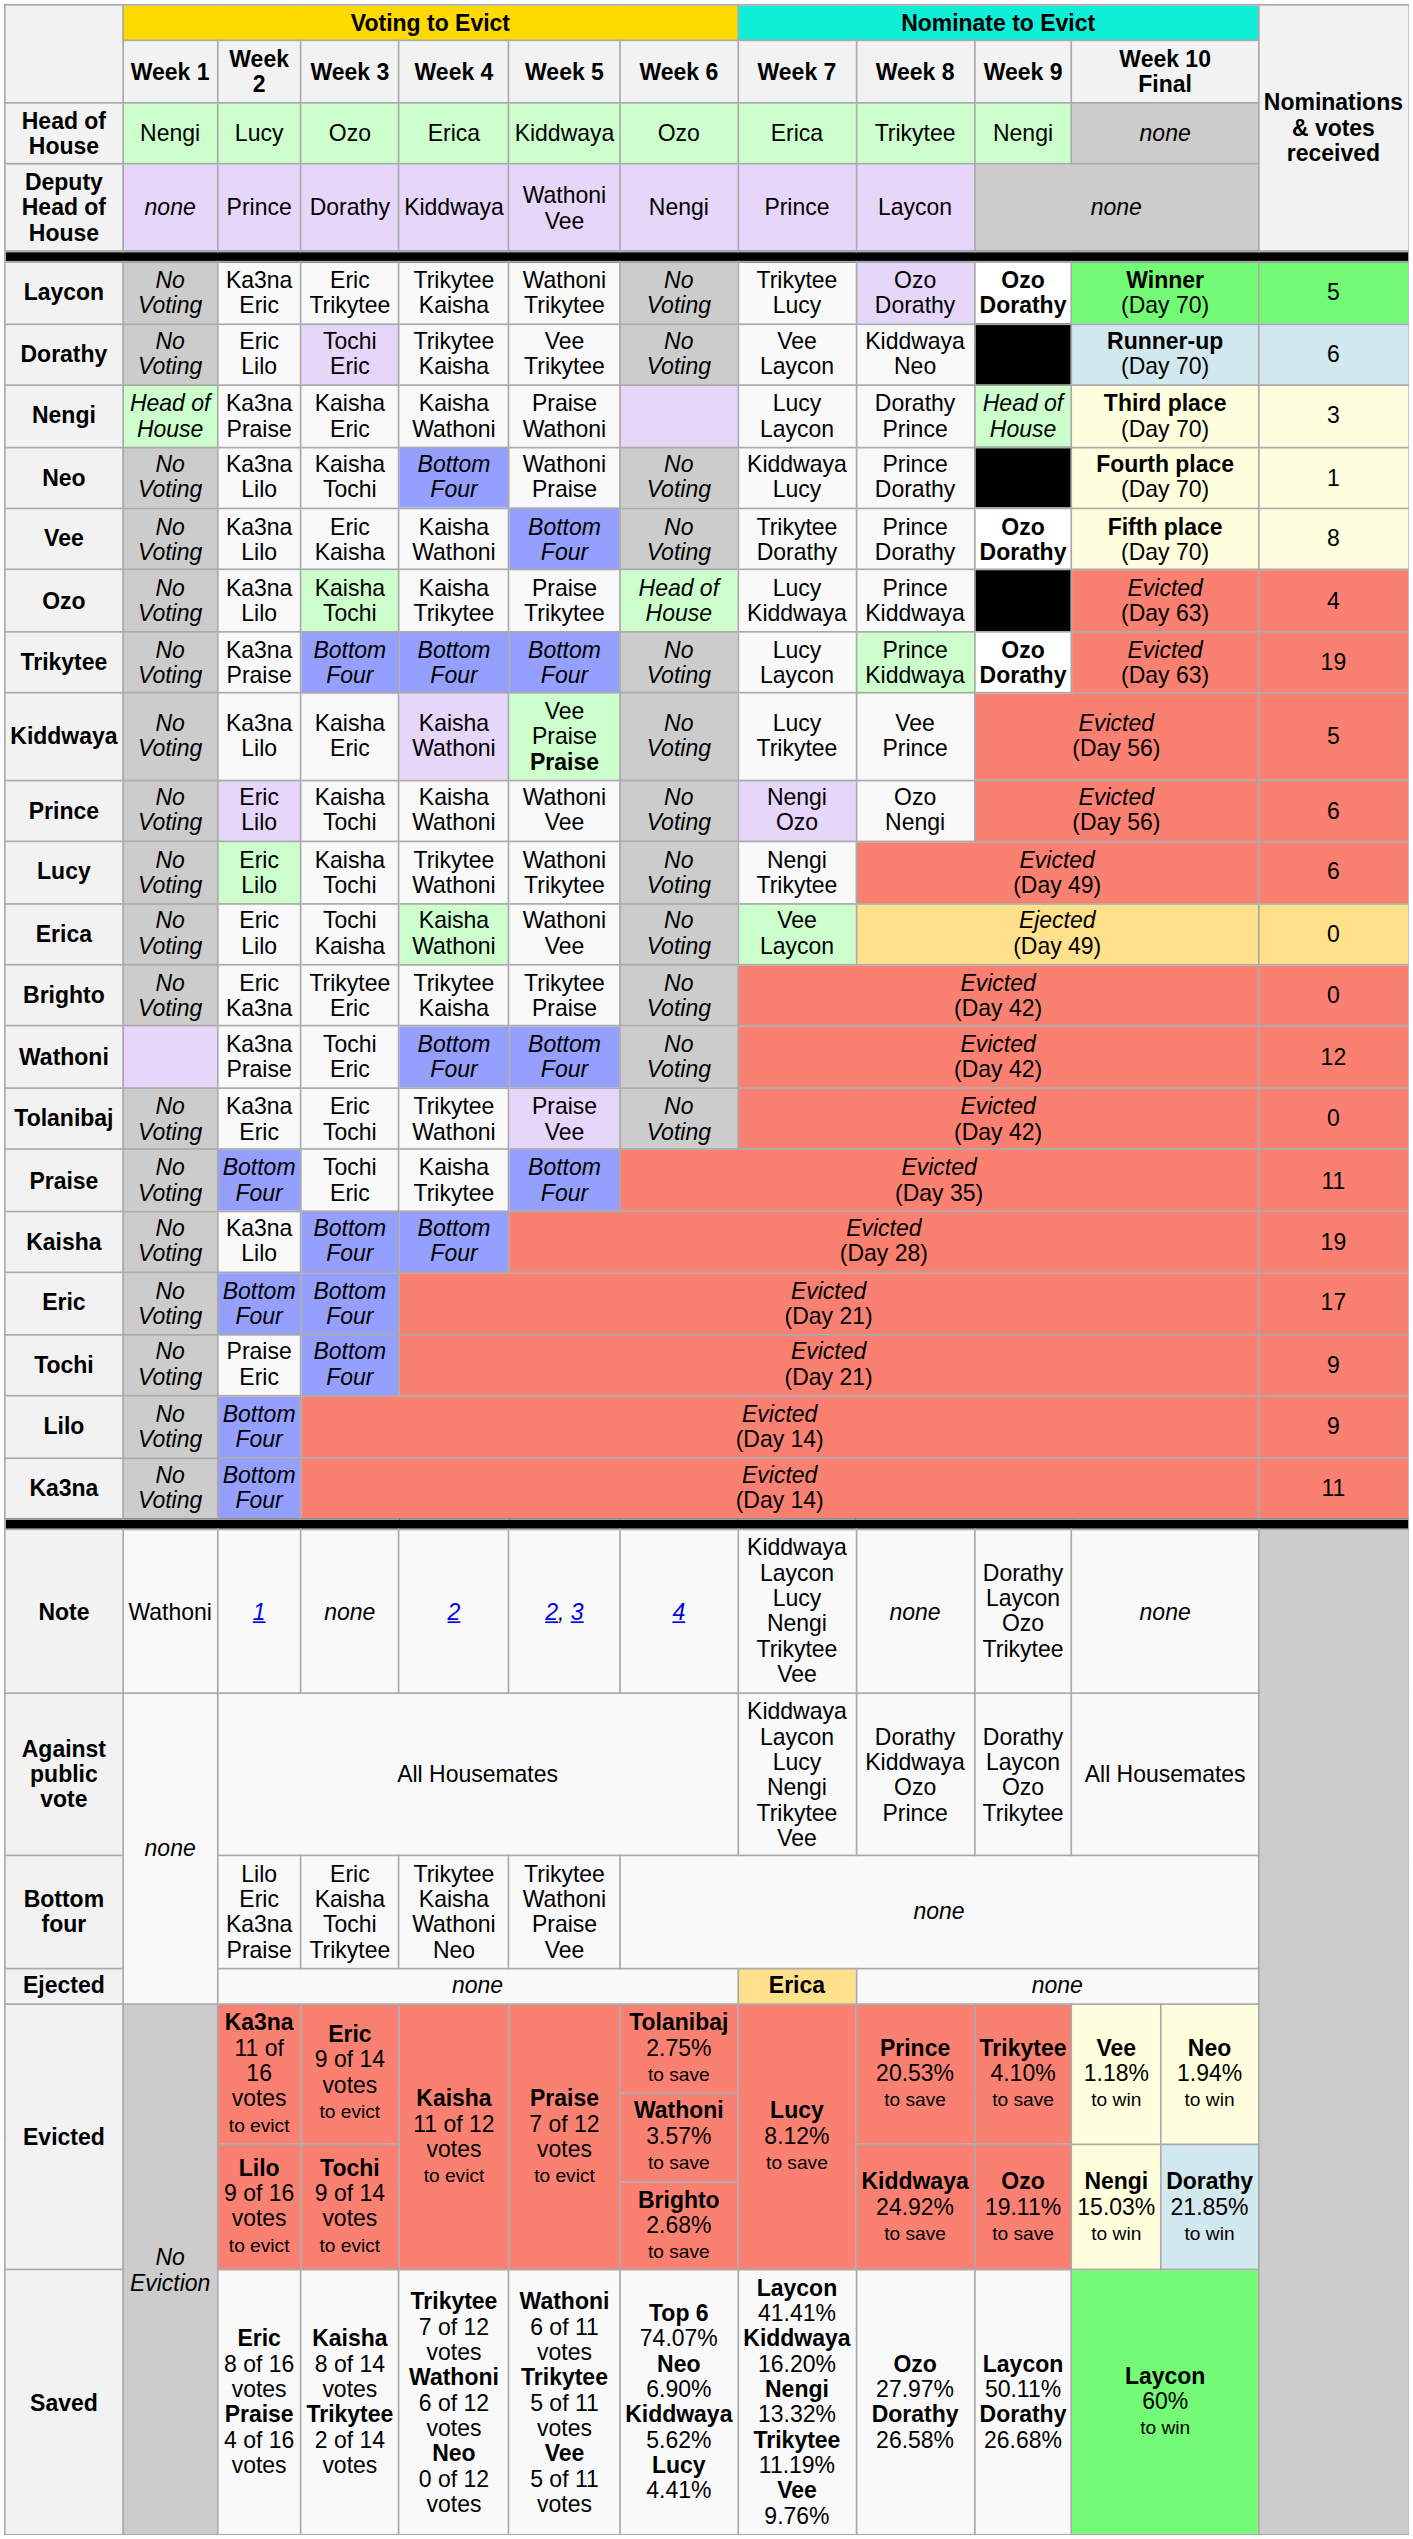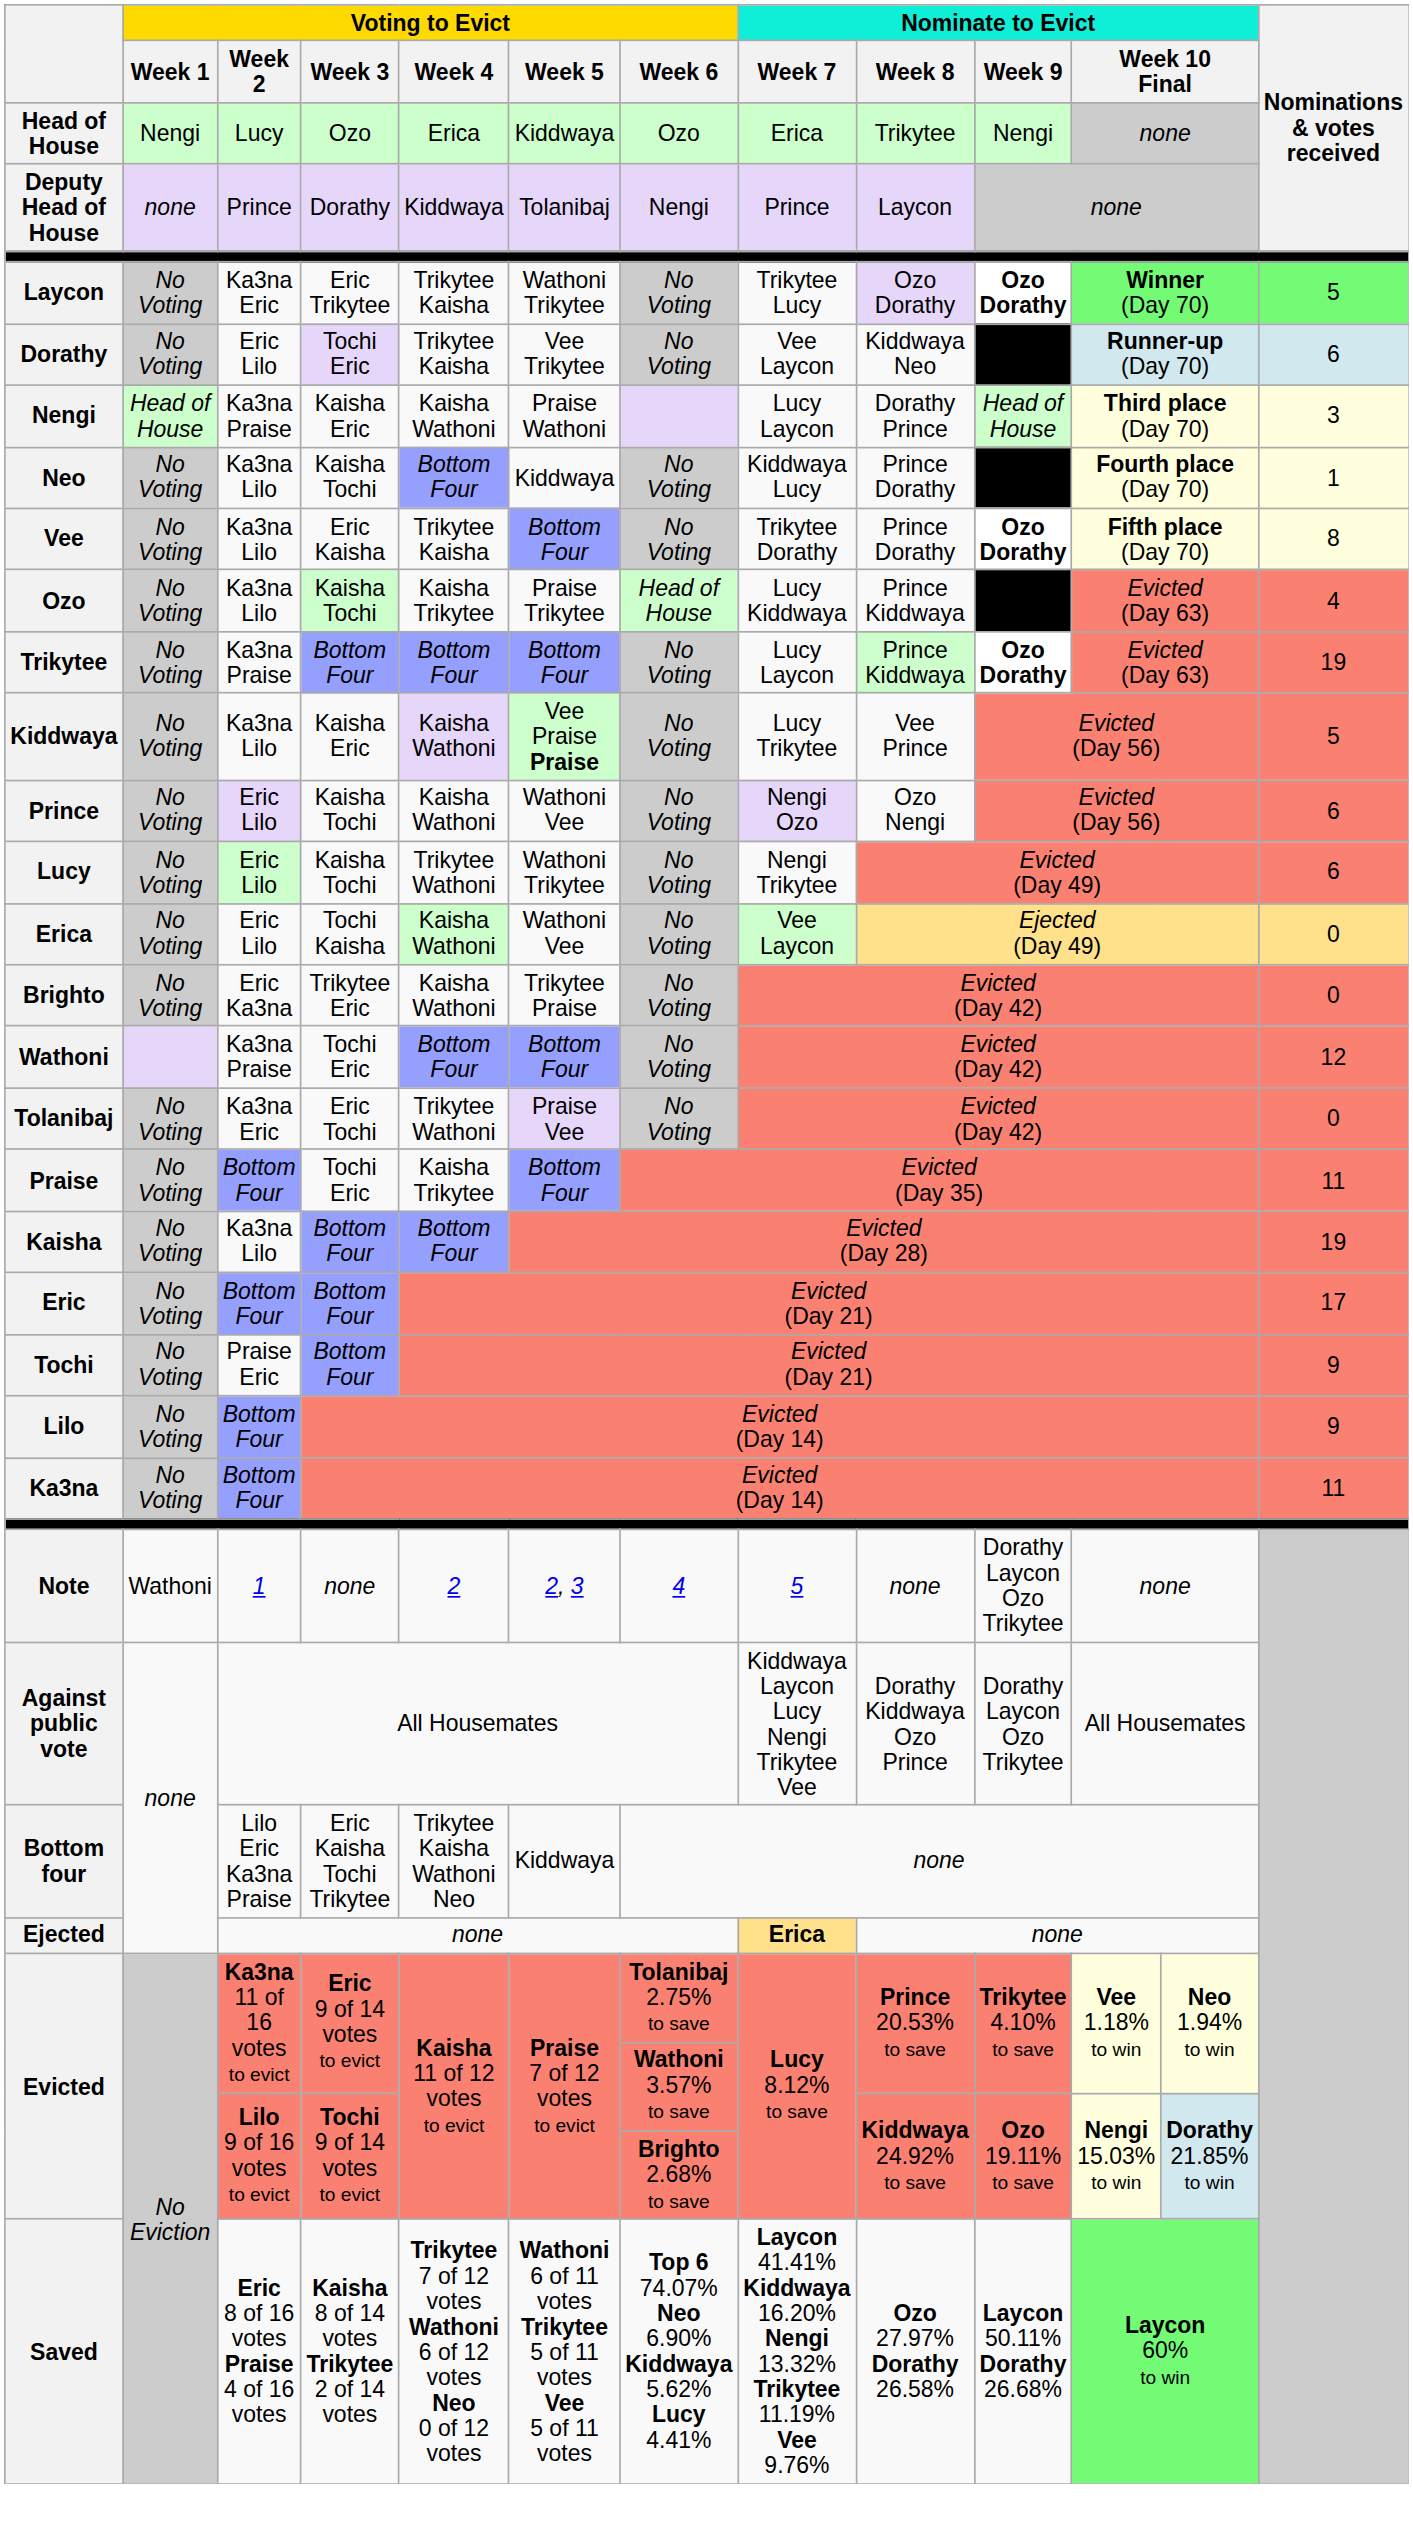Deputy Head of House | Voting to Evict / Week 5: Wathoni Vee -> Tolanibaj
Neo | Voting to Evict / Week 5: Wathoni Praise -> Kiddwaya
Vee | Voting to Evict / Week 4: Kaisha Wathoni -> Trikytee Kaisha
Brighto | Voting to Evict / Week 4: Trikytee Kaisha -> Kaisha Wathoni
Note | Nominate to Evict / Week 7: Kiddwaya Laycon Lucy Nengi Trikytee Vee -> 5
Bottom four | Voting to Evict / Week 5: Trikytee Wathoni Praise Vee -> Kiddwaya
